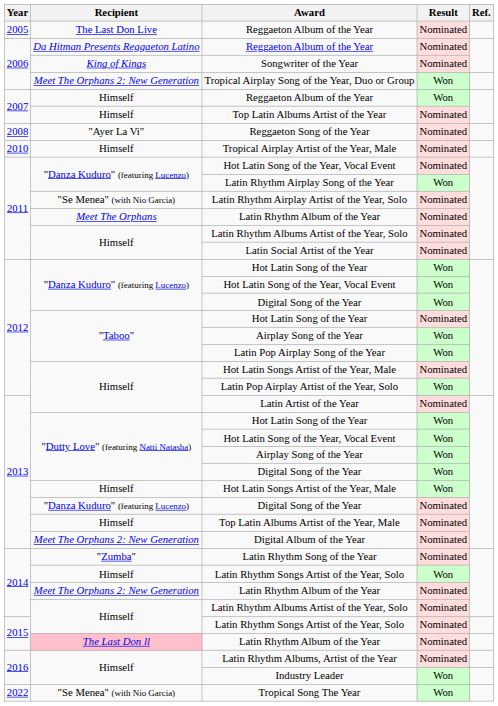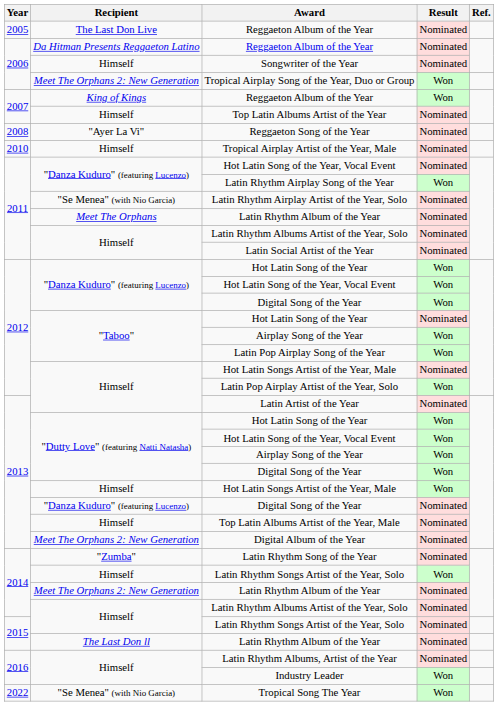Songwriter of the Year | Recipient: King of Kings -> Himself
2007 / Reggaeton Album of the Year | Recipient: Himself -> King of Kings
2015 / Latin Rhythm Album of the Year | Recipient: pink background -> no background
